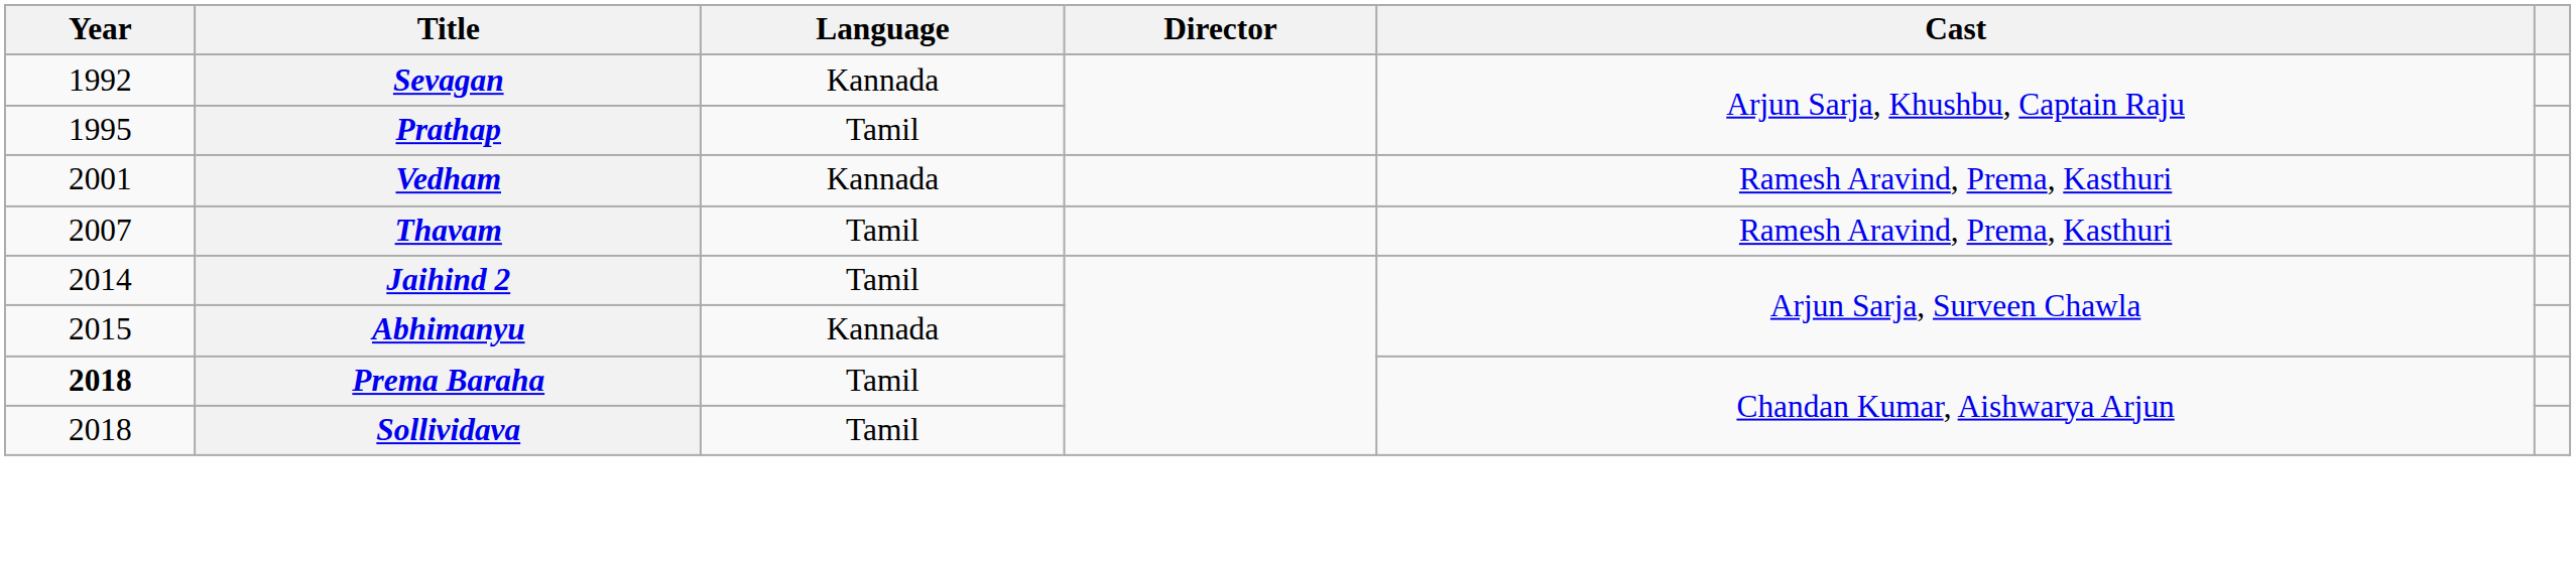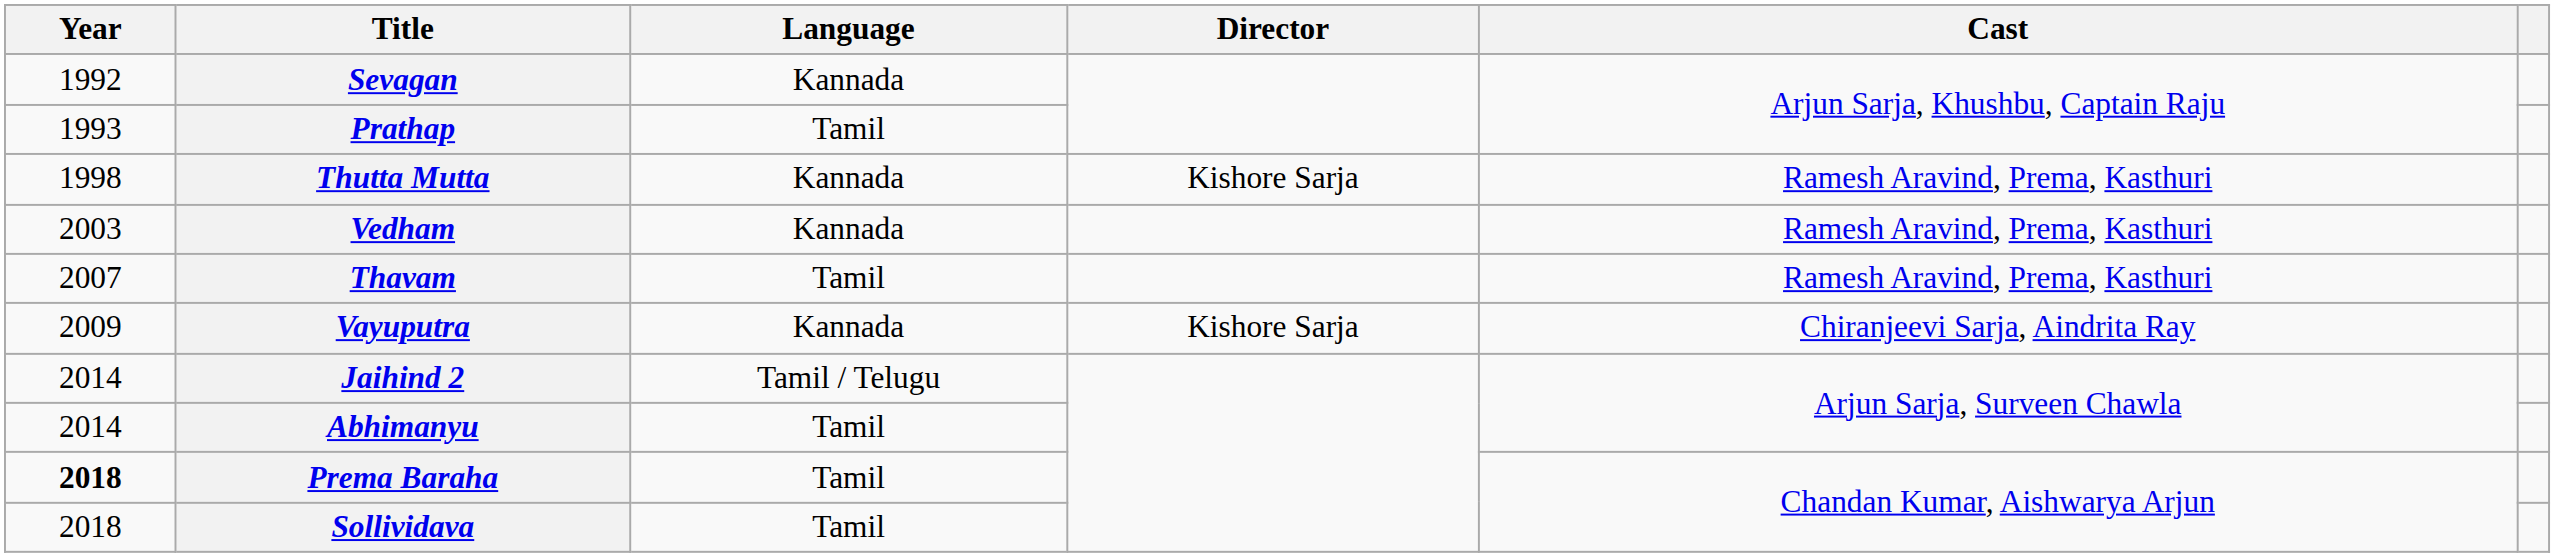Prathap | Year: 1995 -> 1993
+ row: 1998 | Thutta Mutta | Kannada | Kishore Sarja | Ramesh Aravind, Prema, Kasthuri
Vedham | Year: 2001 -> 2003
+ row: 2009 | Vayuputra | Kannada | Kishore Sarja | Chiranjeevi Sarja, Aindrita Ray
Jaihind 2 | Language: Tamil -> Tamil / Telugu
Abhimanyu | Year: 2015 -> 2014
Abhimanyu | Language: Kannada -> Tamil
